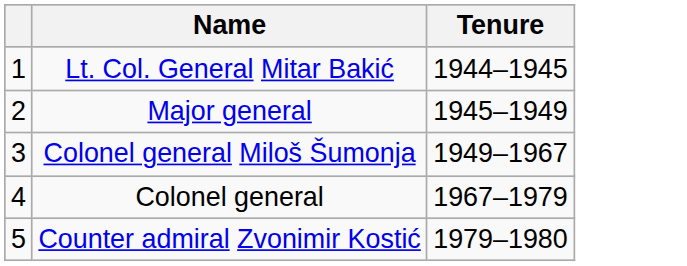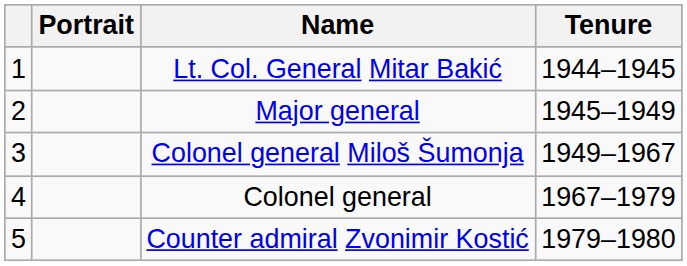+ column: Portrait
